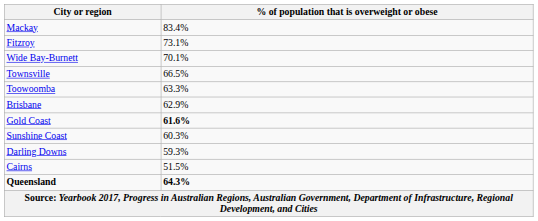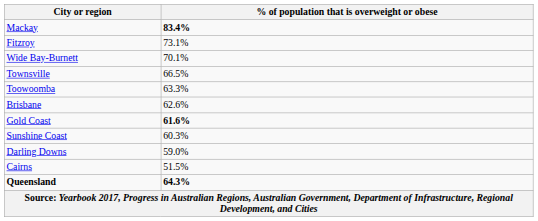Mackay | % of population that is overweight or obese: normal -> bold
Brisbane | % of population that is overweight or obese: 62.9% -> 62.6%
Darling Downs | % of population that is overweight or obese: 59.3% -> 59.0%
